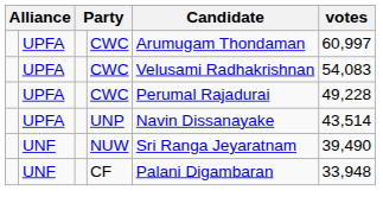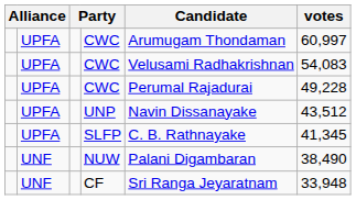UNP | votes: 43,514 -> 43,512
+ row: UPFA | SLFP | C. B. Rathnayake | 41,345
NUW | Candidate: Sri Ranga Jeyaratnam -> Palani Digambaran
NUW | votes: 39,490 -> 38,490
CF | Candidate: Palani Digambaran -> Sri Ranga Jeyaratnam
